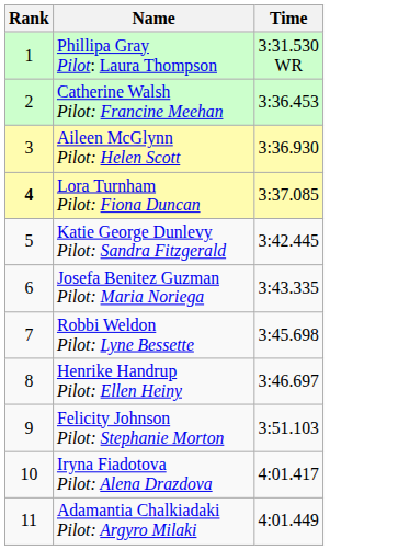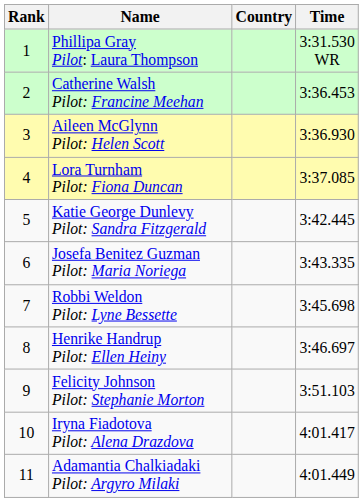+ column: Country
Lora Turnham Pilot: Fiona Duncan | Rank: bold -> normal
